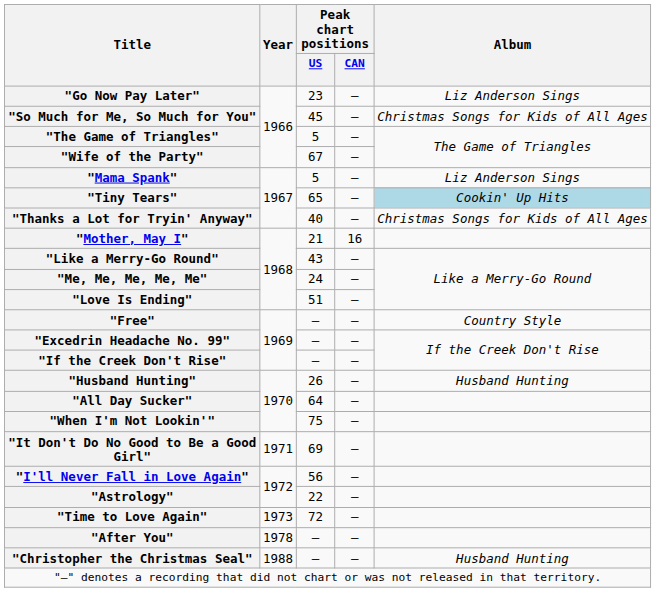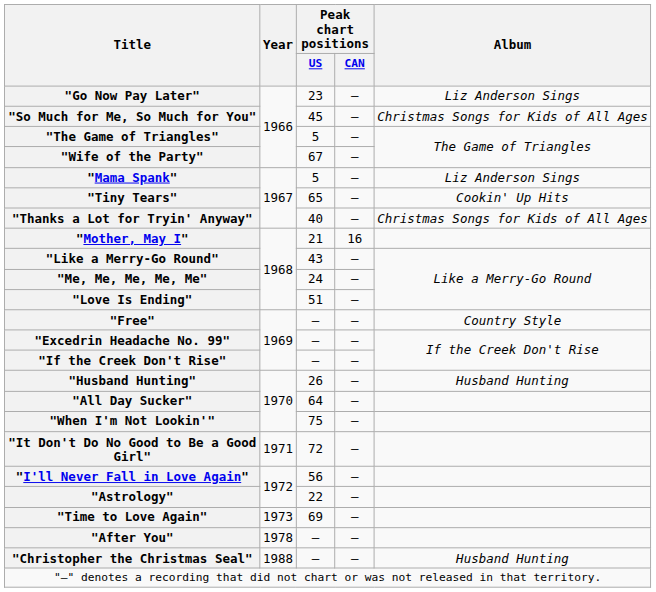"Tiny Tears" | Album: lightblue background -> no background
"It Don't Do No Good to Be a Good Girl" | Peak chart positions / US: 69 -> 72
"Time to Love Again" | Peak chart positions / US: 72 -> 69
